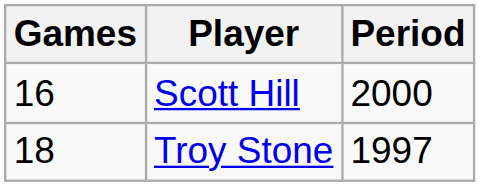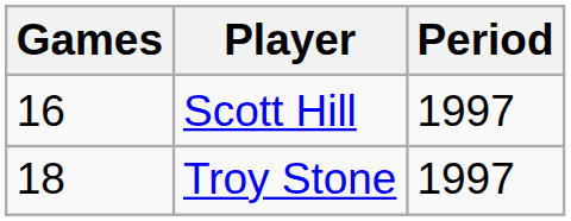Scott Hill | Period: 2000 -> 1997
